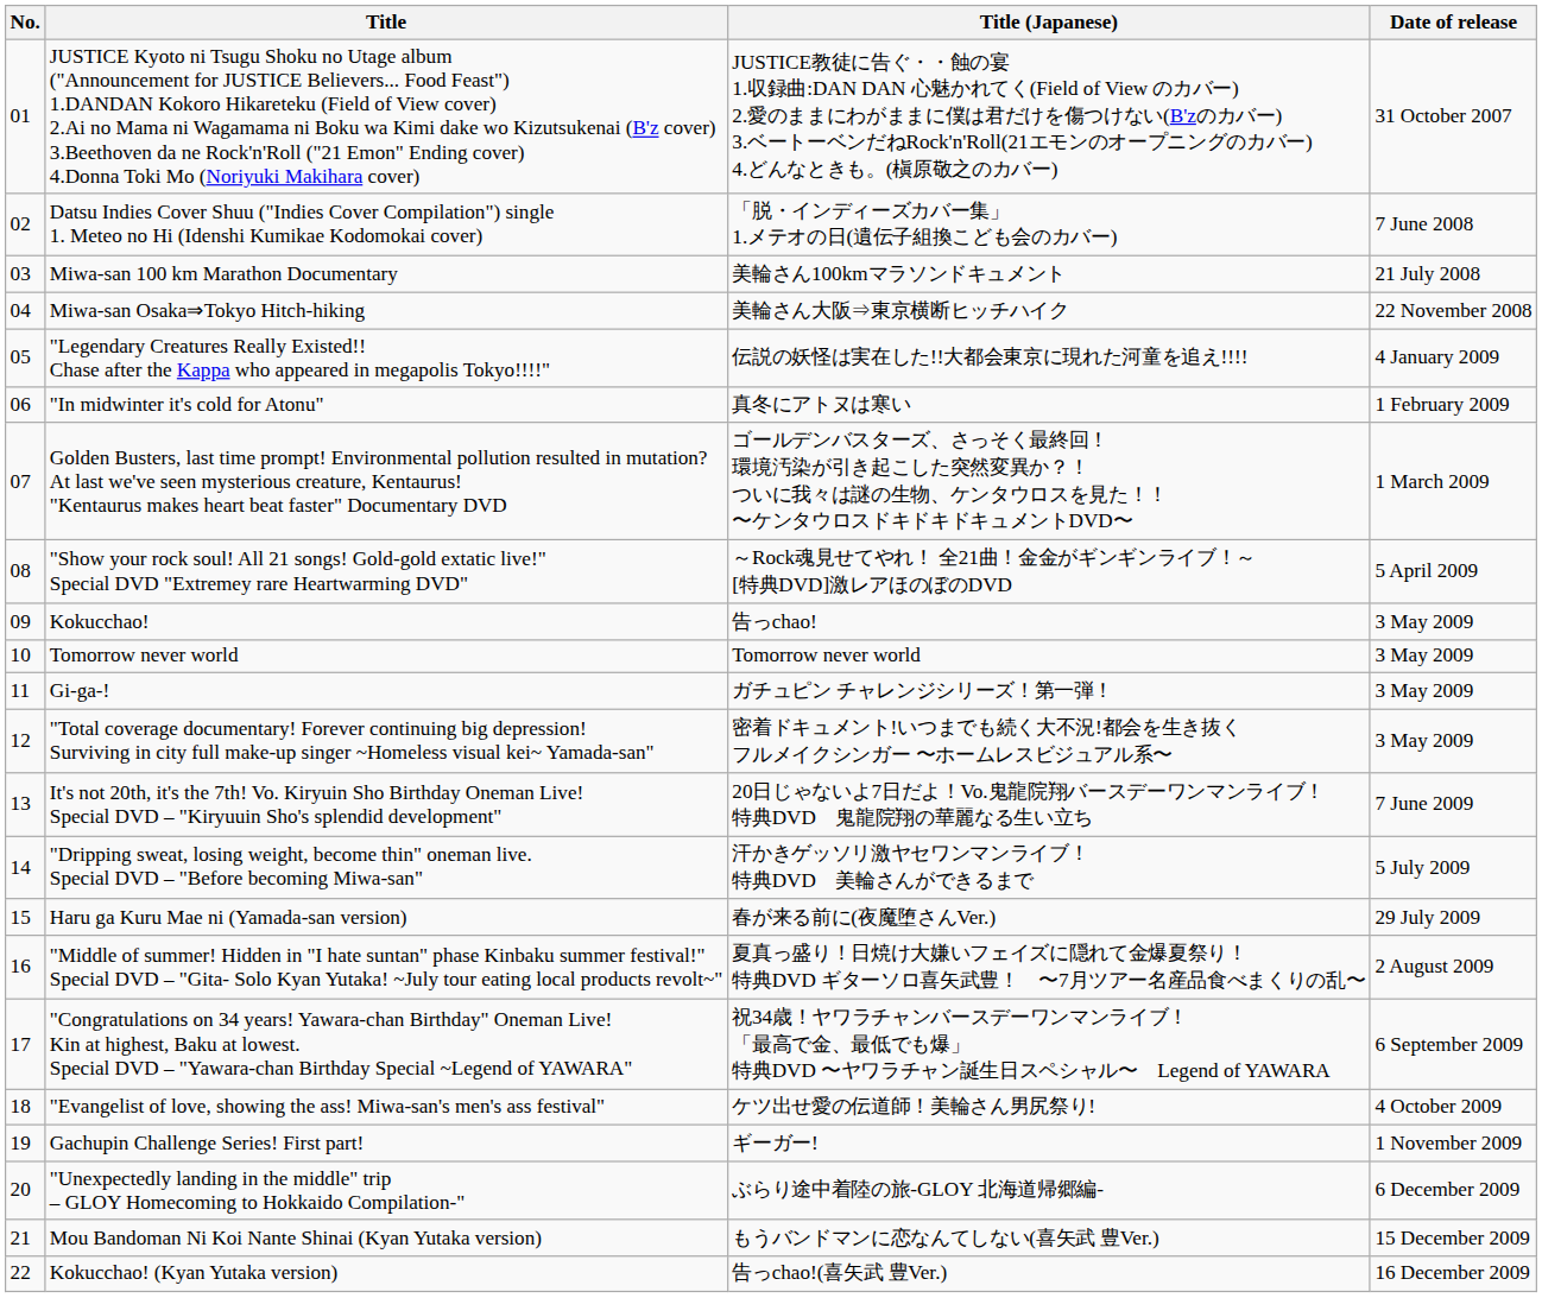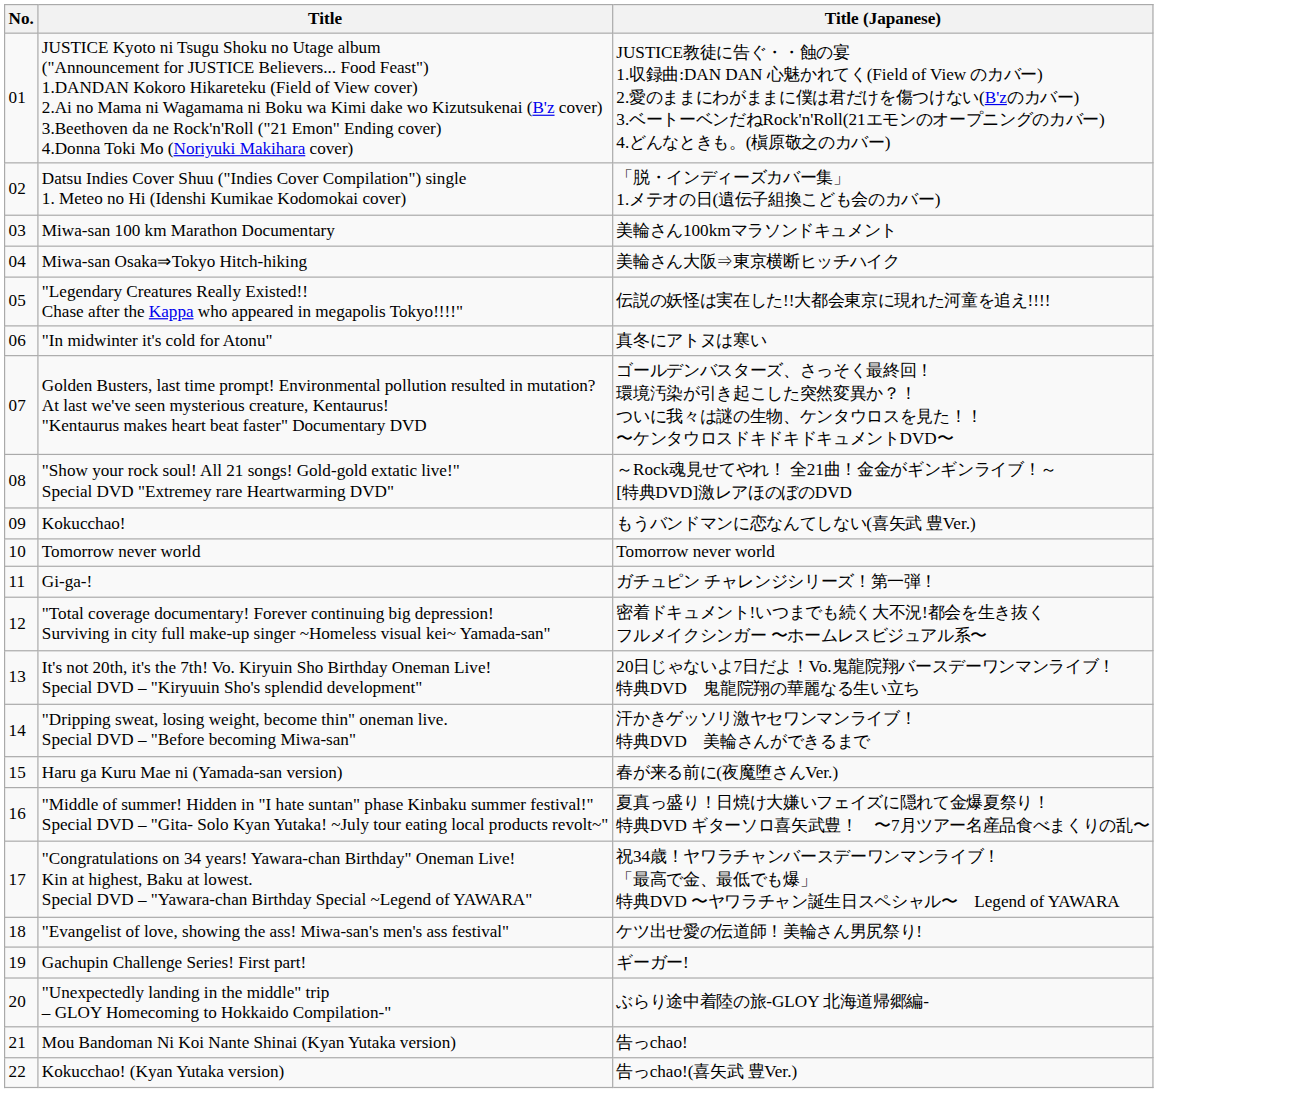- column: Date of release | 31 October 2007 | 7 June 2008 | 21 July 2008 | 22 November 2008 | 4 January 2009 | 1 February 2009 | 1 March 2009 | 5 April 2009 | 3 May 2009 | 3 May 2009 | 3 May 2009 | 3 May 2009 | 7 June 2009 | 5 July 2009 | 29 July 2009 | 2 August 2009 | 6 September 2009 | 4 October 2009 | 1 November 2009 | 6 December 2009 | 15 December 2009 | 16 December 2009
Kokucchao! | Title (Japanese): 告っchao! -> もうバンドマンに恋なんてしない(喜矢武 豊Ver.)
Mou Bandoman Ni Koi Nante Shinai (Kyan Yutaka version) | Title (Japanese): もうバンドマンに恋なんてしない(喜矢武 豊Ver.) -> 告っchao!
